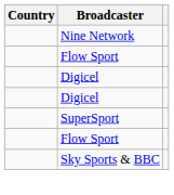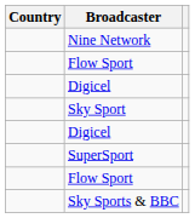+ row: Sky Sport
